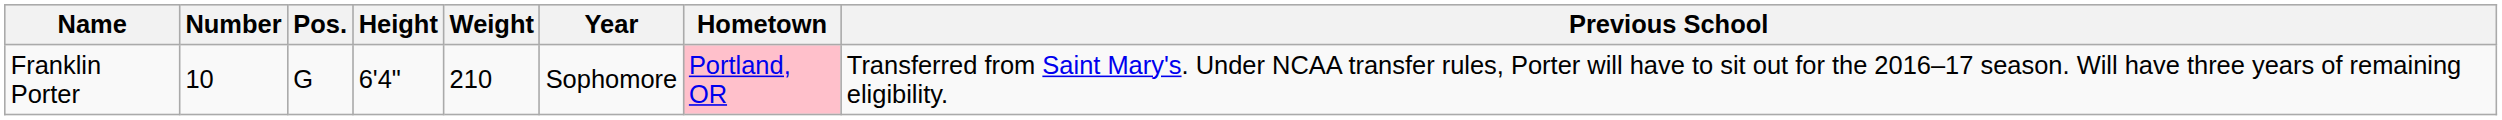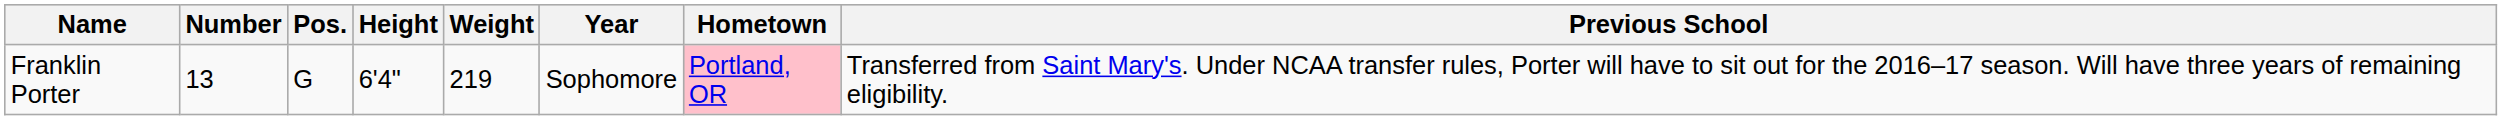Franklin Porter | Number: 10 -> 13
Franklin Porter | Weight: 210 -> 219
